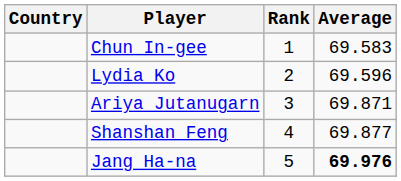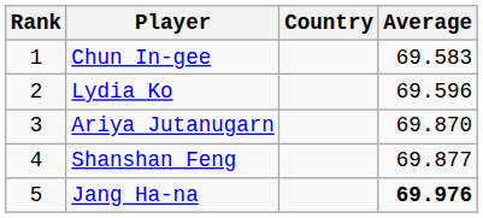columns swapped: Rank <-> Country
Ariya Jutanugarn | Average: 69.871 -> 69.870
